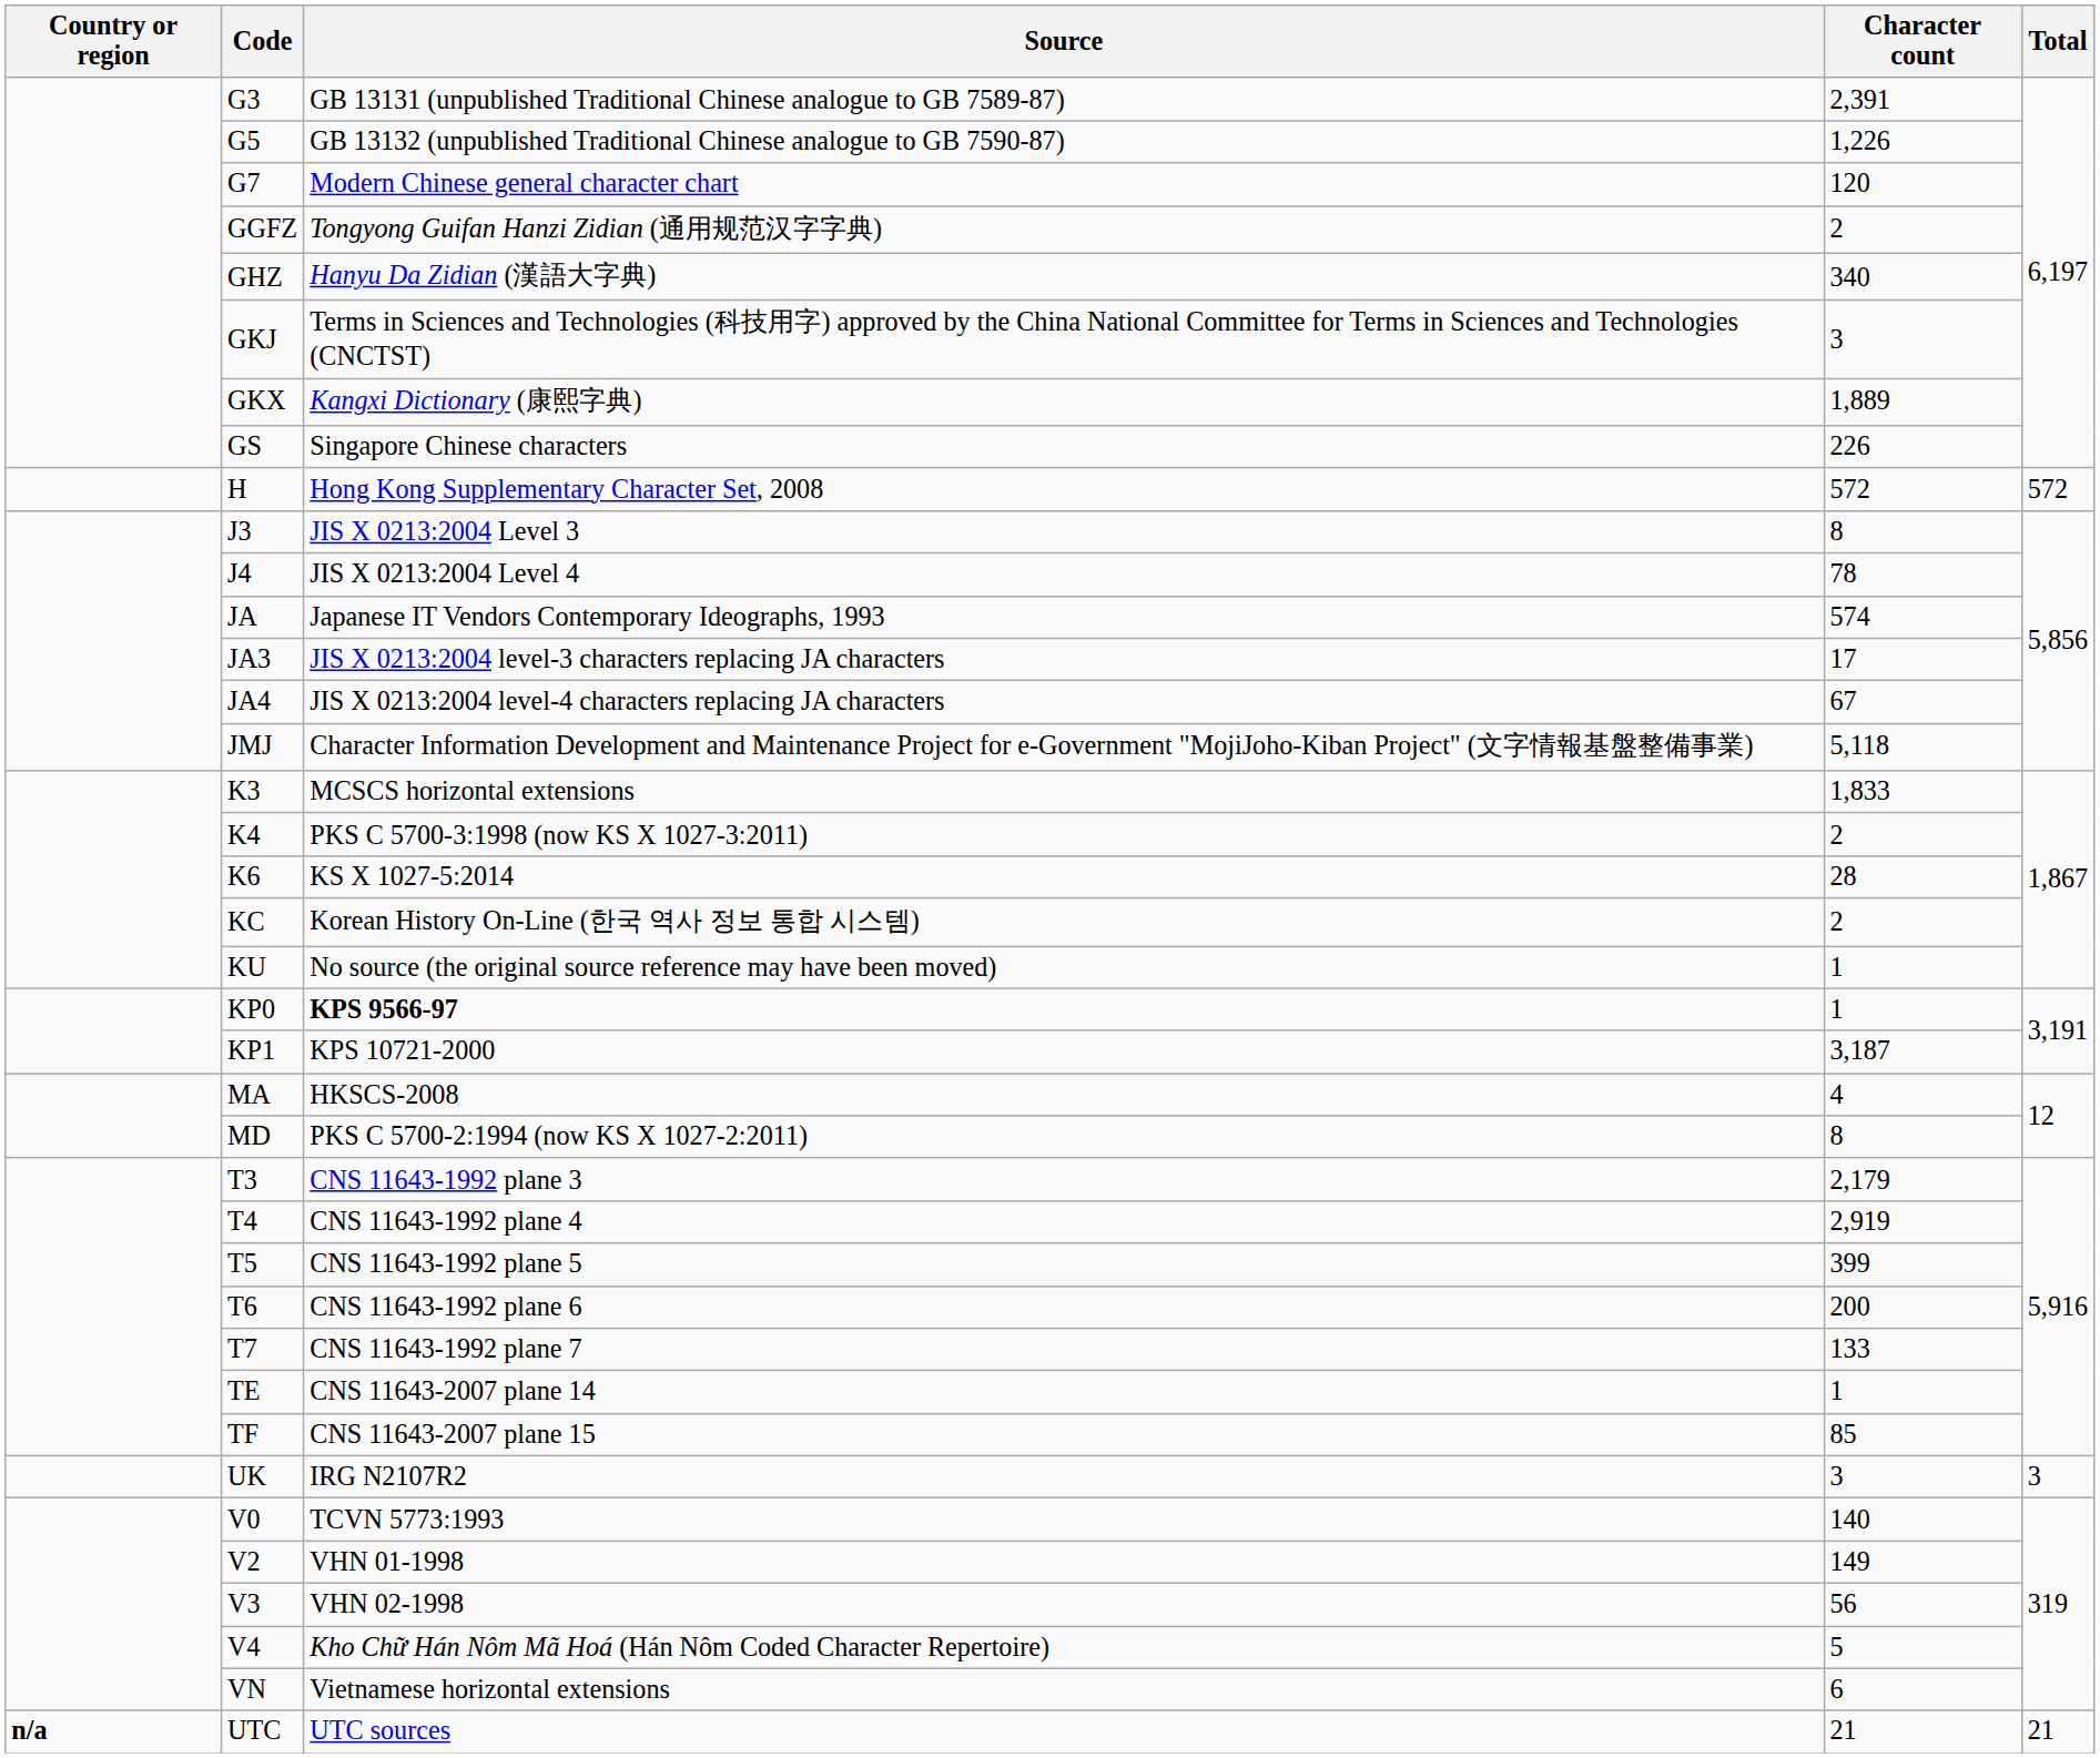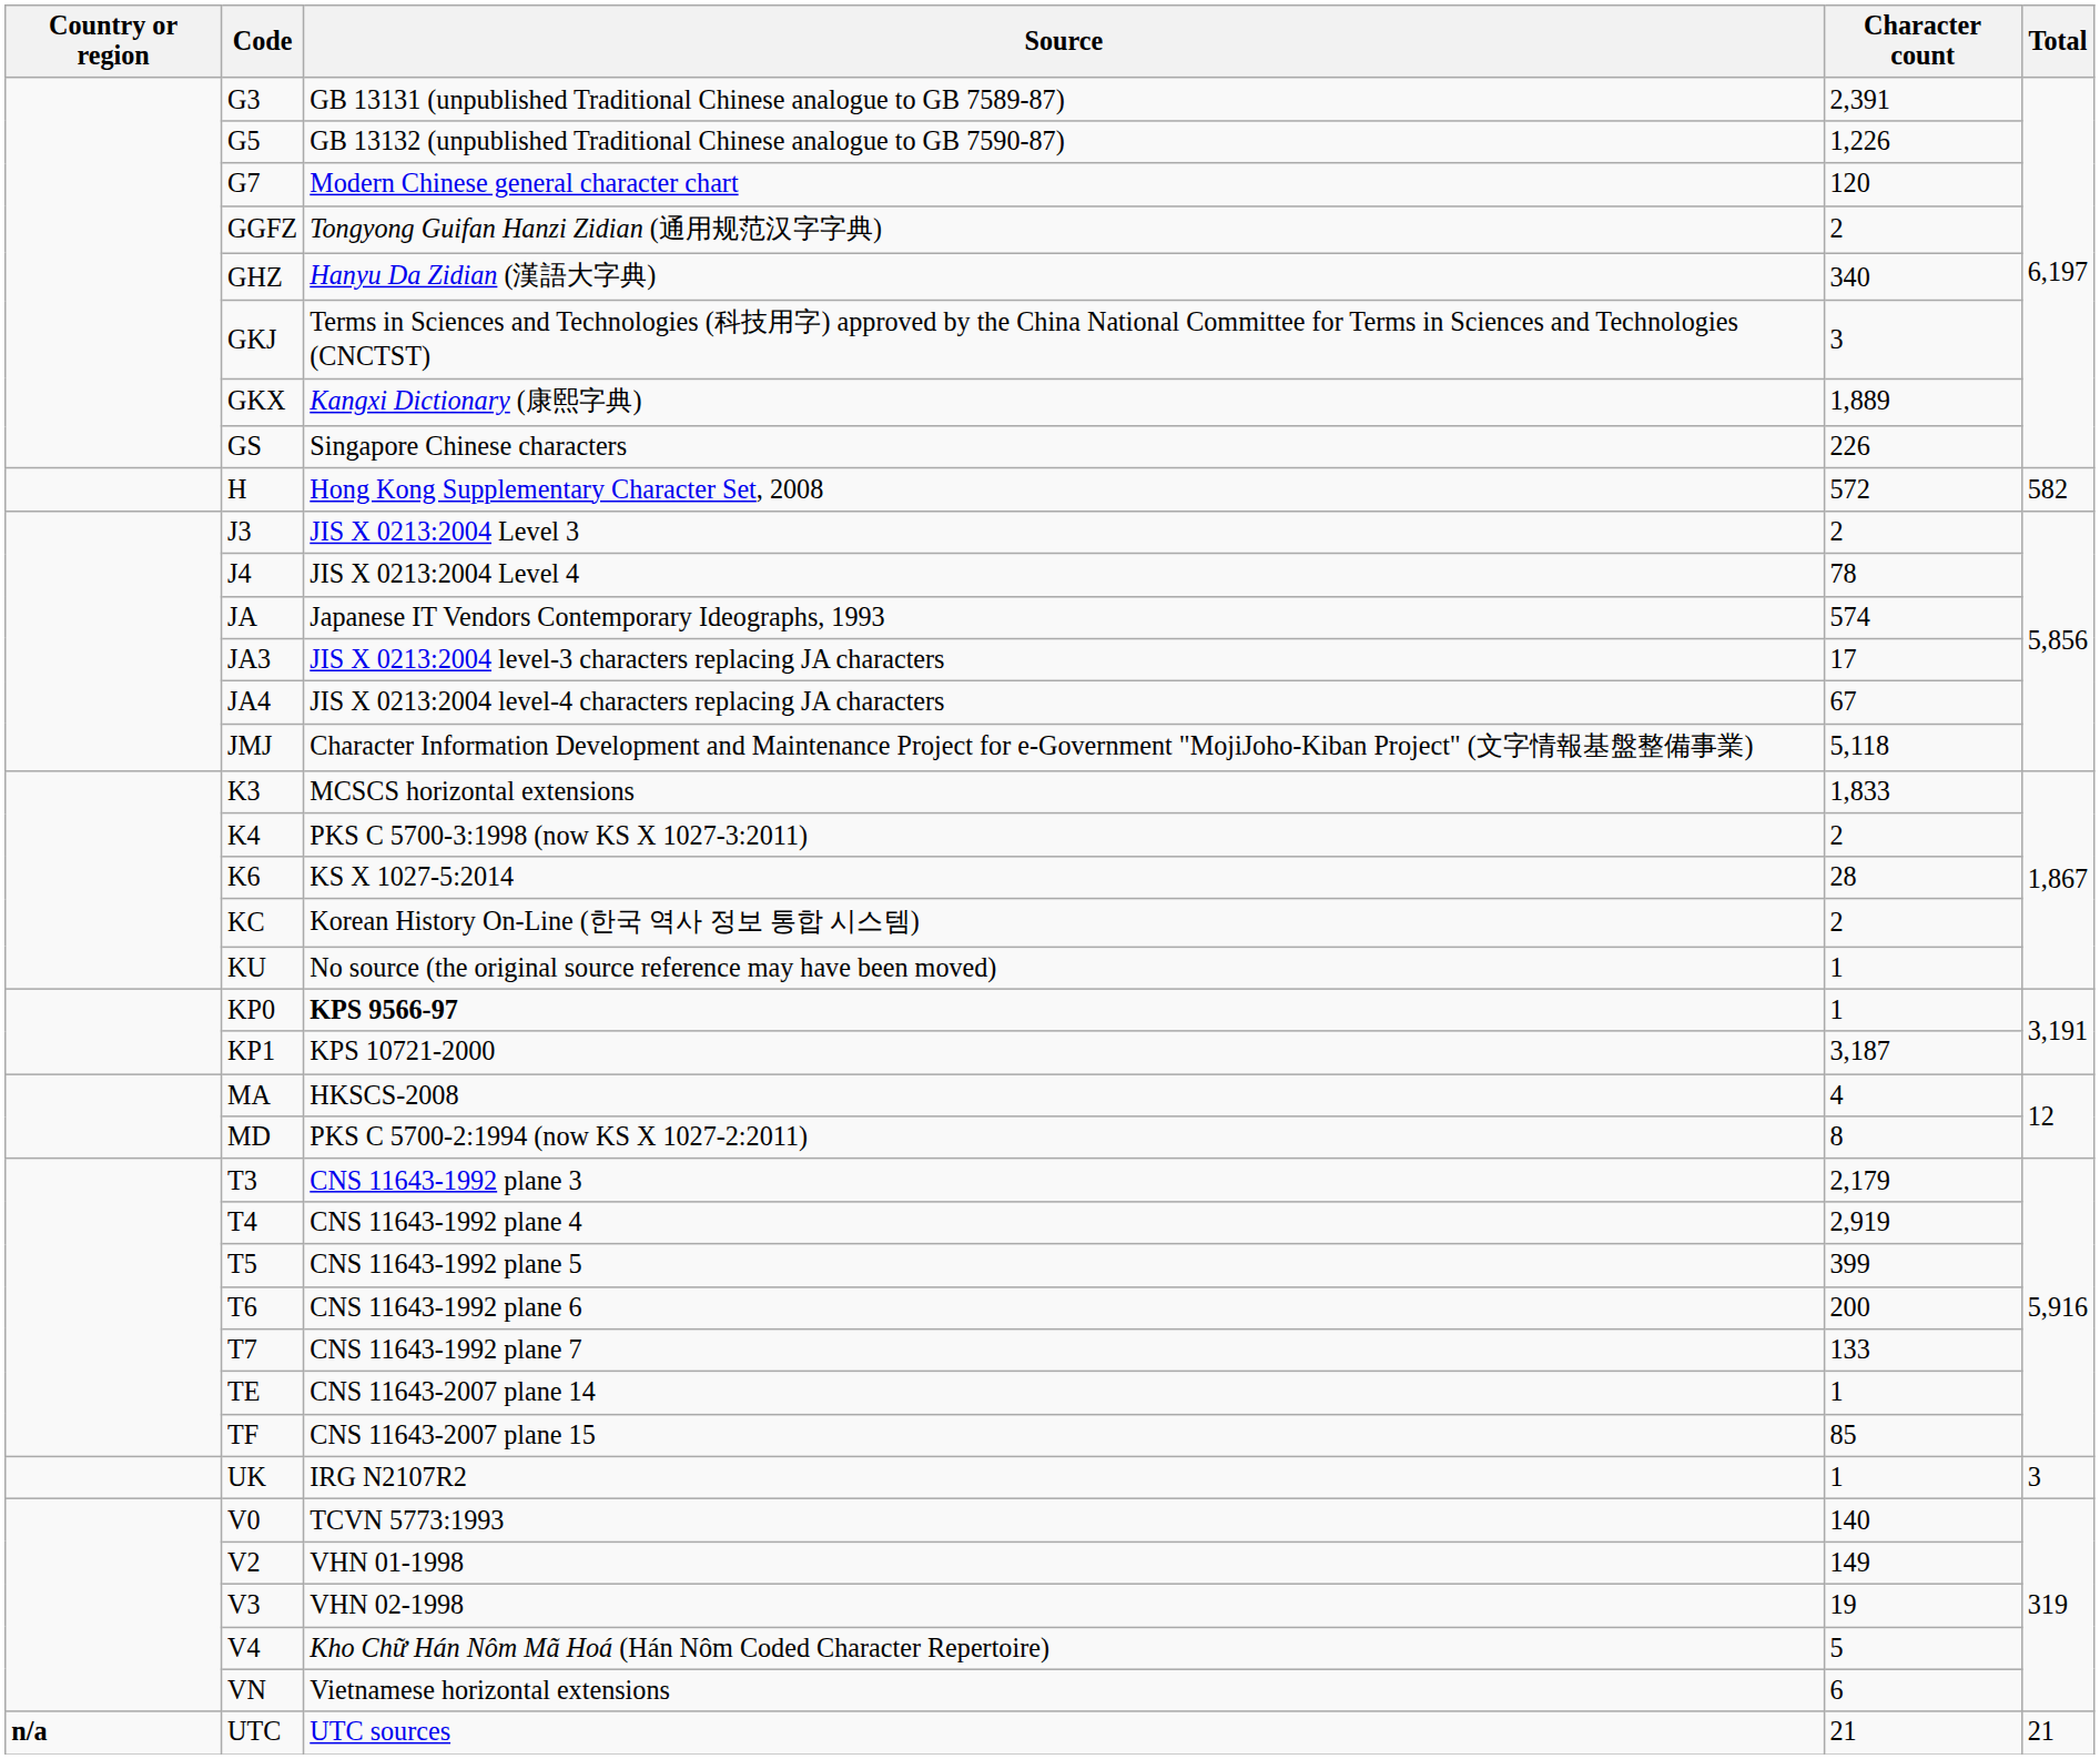H | Total: 572 -> 582
J3 | Character count: 8 -> 2
UK | Character count: 3 -> 1
V3 | Character count: 56 -> 19
